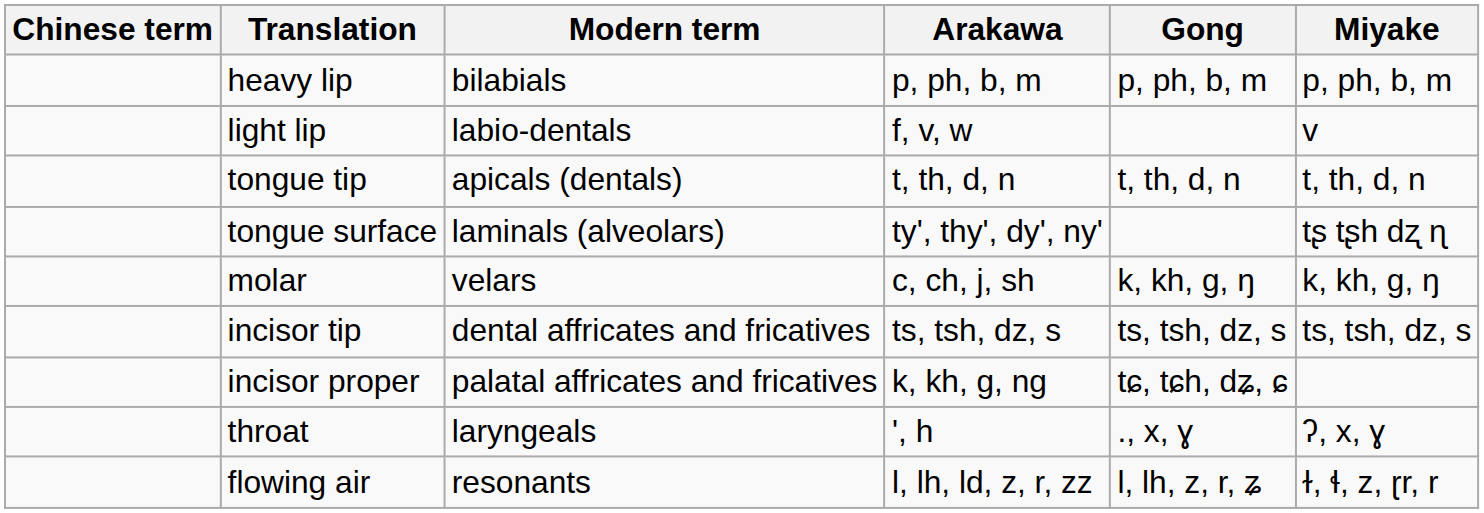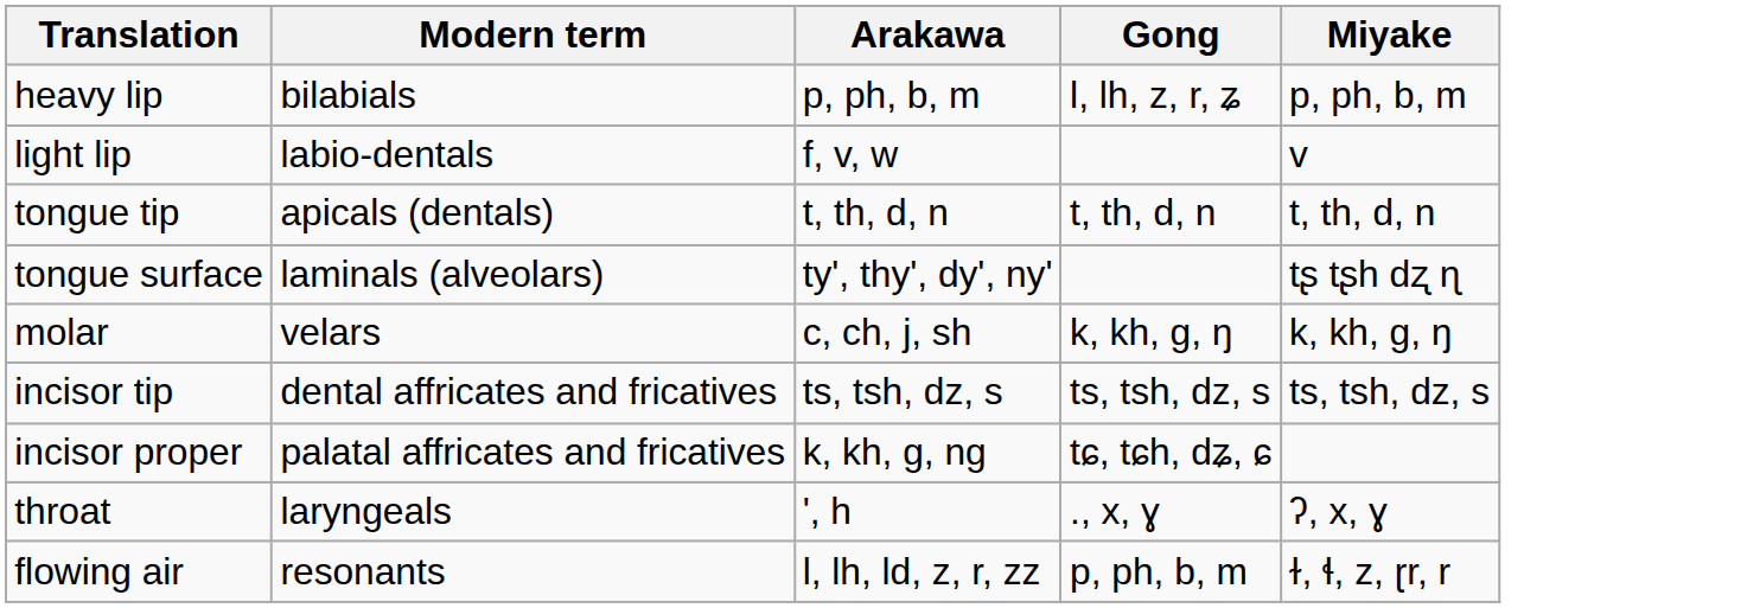- column: Chinese term
heavy lip | Gong: p, ph, b, m -> l, lh, z, r, ʑ
flowing air | Gong: l, lh, z, r, ʑ -> p, ph, b, m
